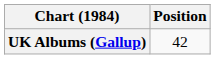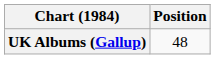UK Albums (Gallup) | Position: 42 -> 48
